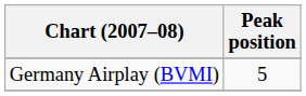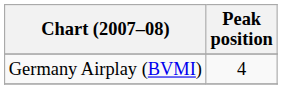Germany Airplay (BVMI) | Peak position: 5 -> 4
